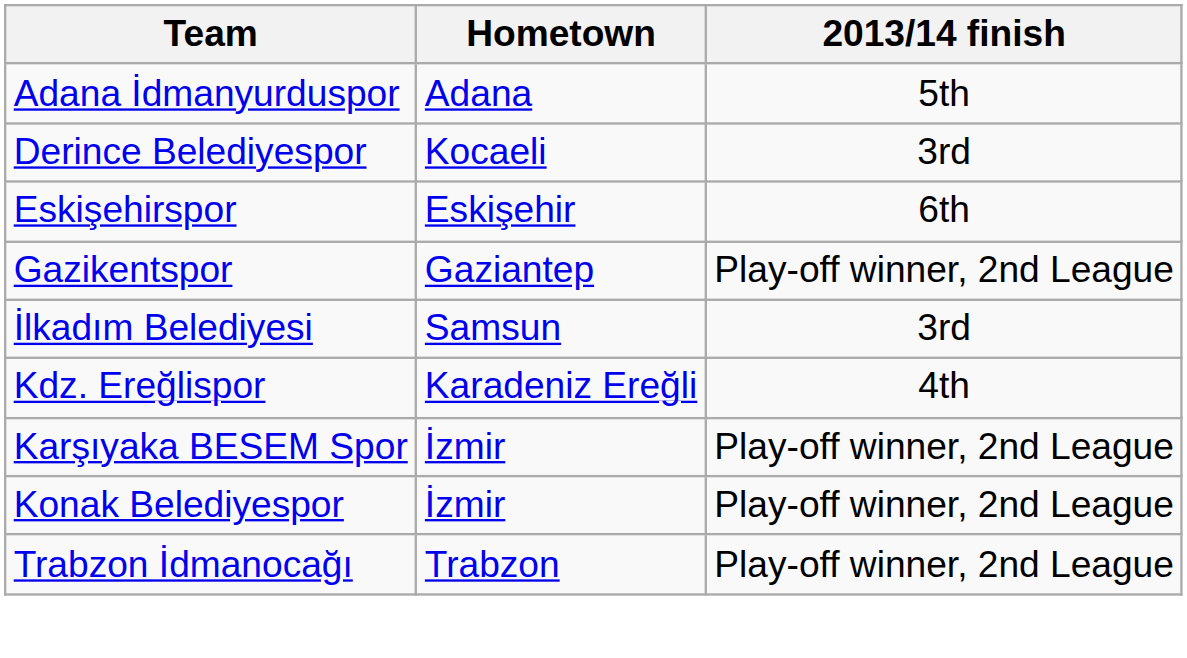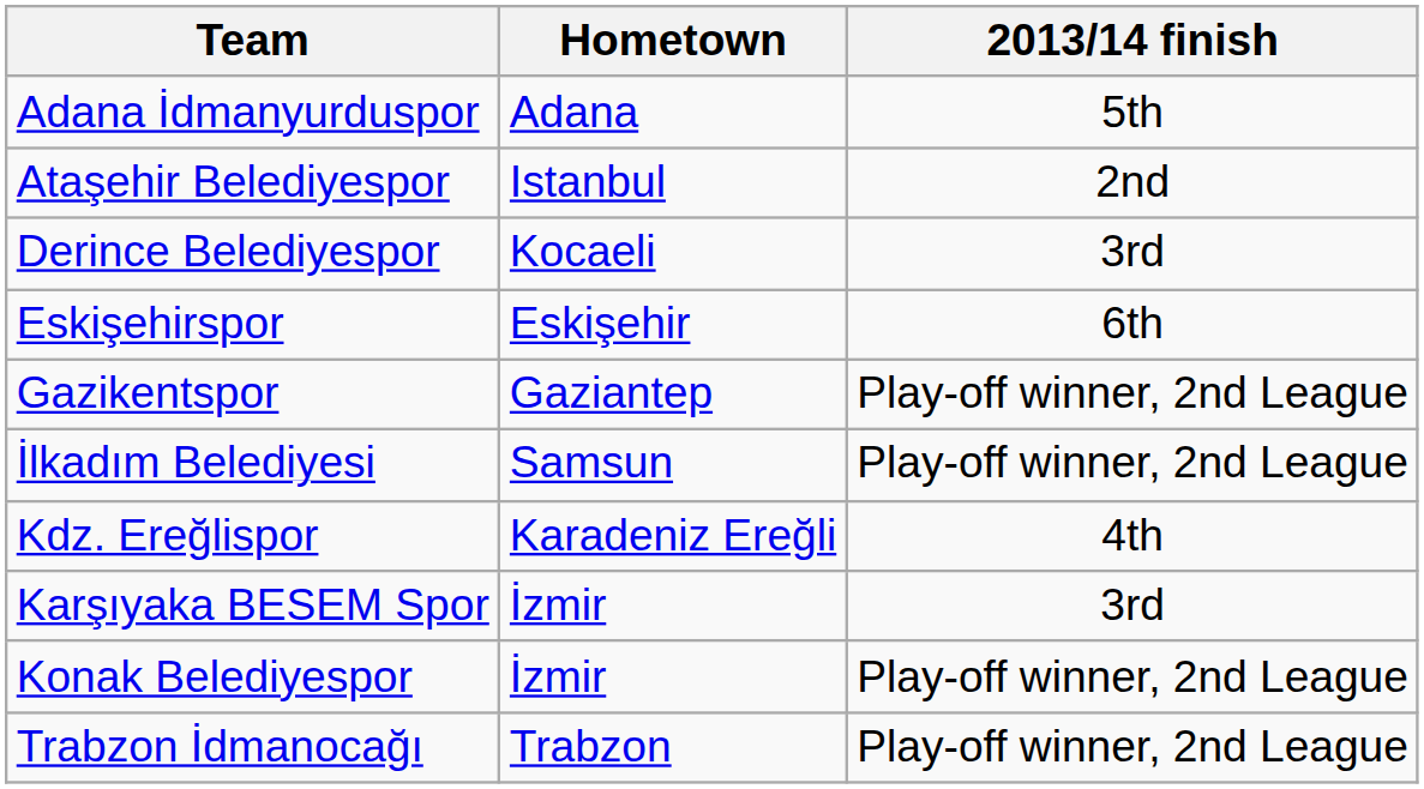+ row: Ataşehir Belediyespor | Istanbul | 2nd
İlkadım Belediyesi | 2013/14 finish: 3rd -> Play-off winner, 2nd League
Karşıyaka BESEM Spor | 2013/14 finish: Play-off winner, 2nd League -> 3rd
